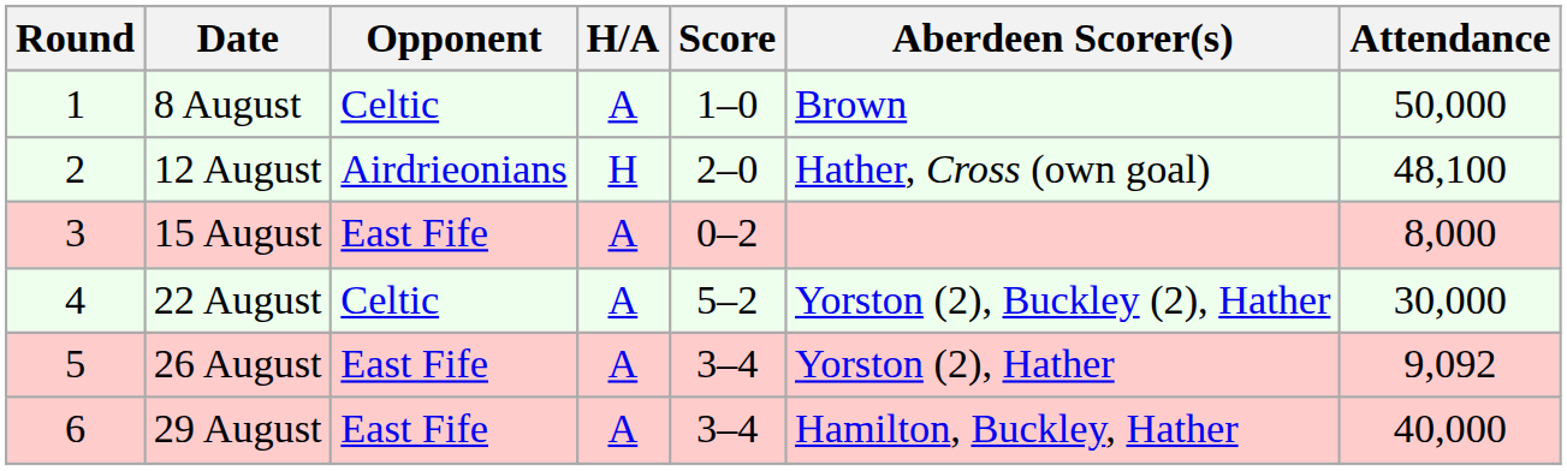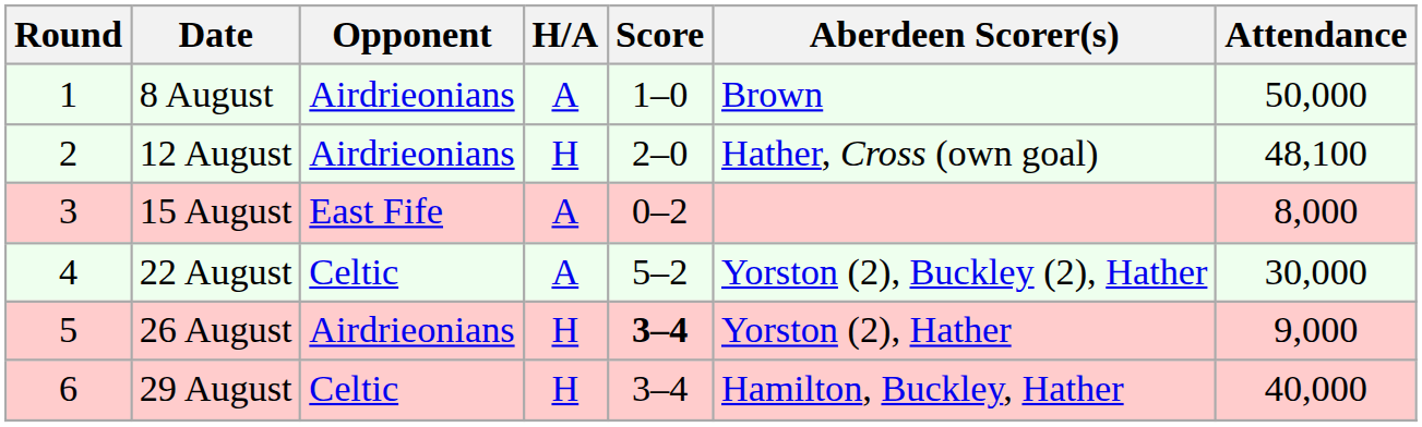8 August | Opponent: Celtic -> Airdrieonians
26 August | Opponent: East Fife -> Airdrieonians
26 August | H/A: A -> H
26 August | Score: normal -> bold
26 August | Attendance: 9,092 -> 9,000
29 August | Opponent: East Fife -> Celtic
29 August | H/A: A -> H
